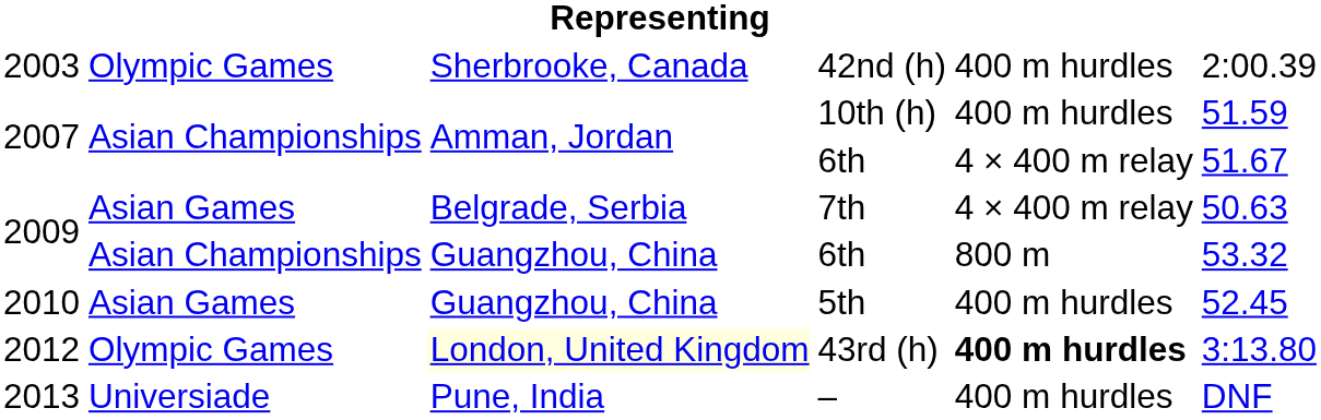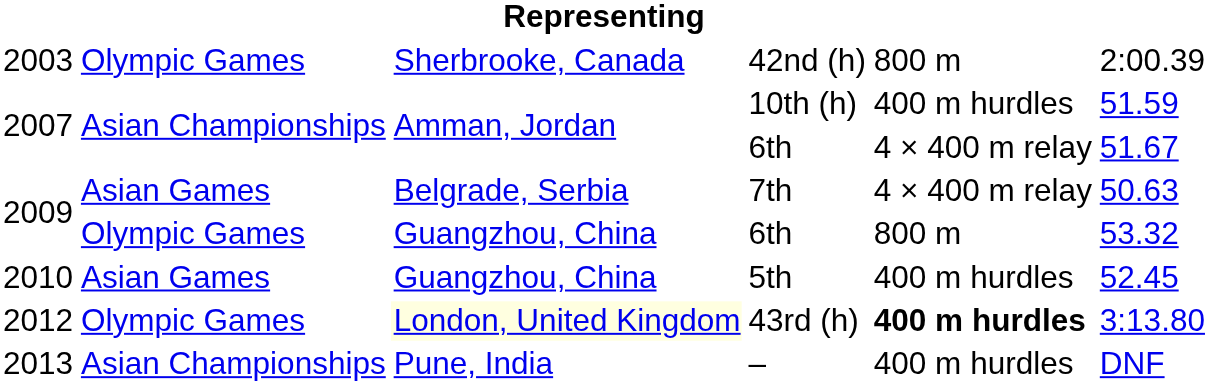42nd (h) | column 5: 400 m hurdles -> 800 m
2009 / 6th | column 2: Asian Championships -> Olympic Games
– | column 2: Universiade -> Asian Championships
